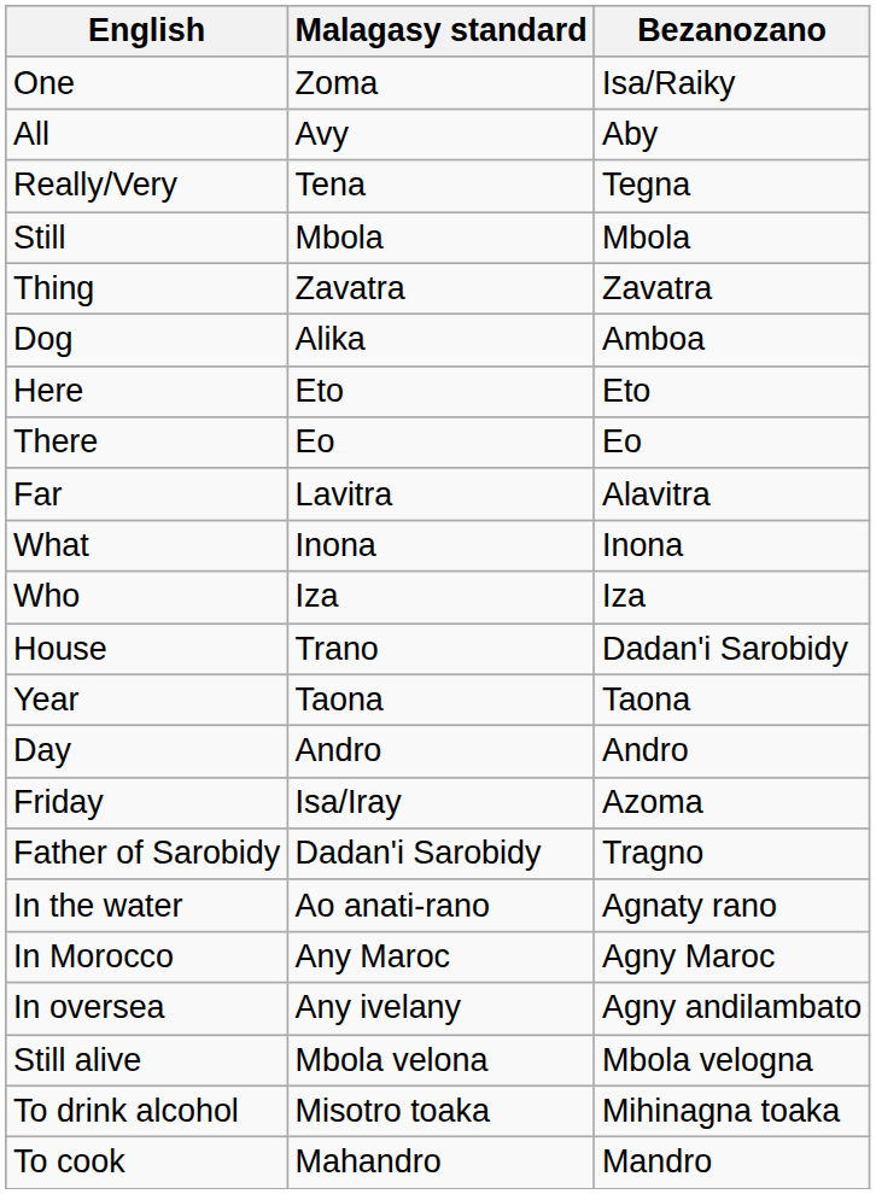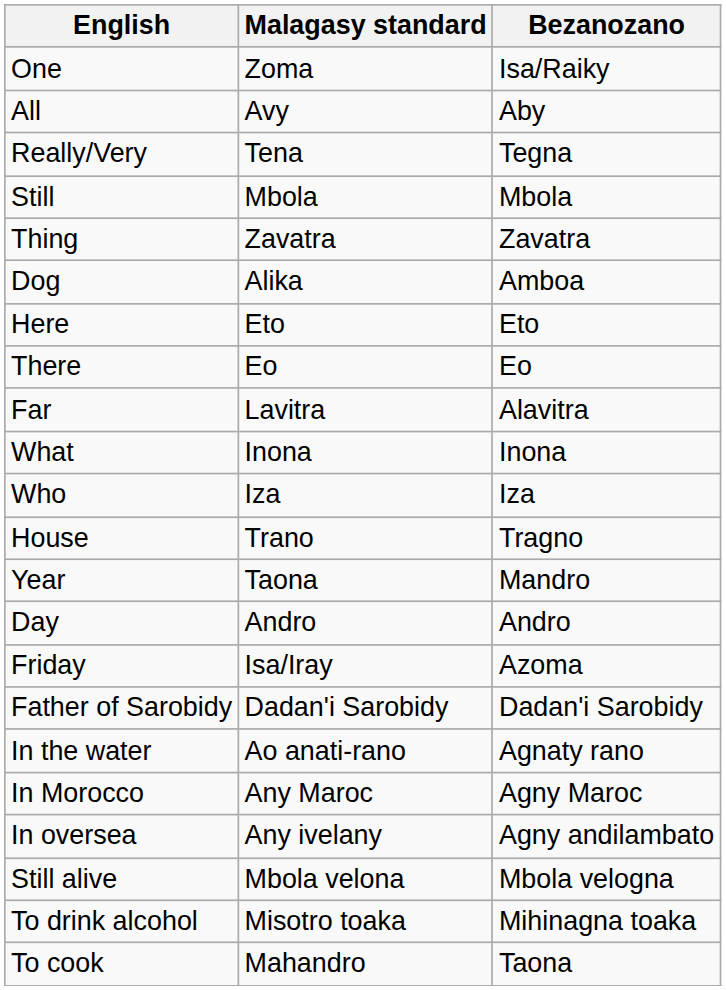House | Bezanozano: Dadan'i Sarobidy -> Tragno
Year | Bezanozano: Taona -> Mandro
Father of Sarobidy | Bezanozano: Tragno -> Dadan'i Sarobidy
To cook | Bezanozano: Mandro -> Taona
